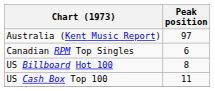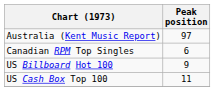US Billboard Hot 100 | Peak position: 8 -> 9
